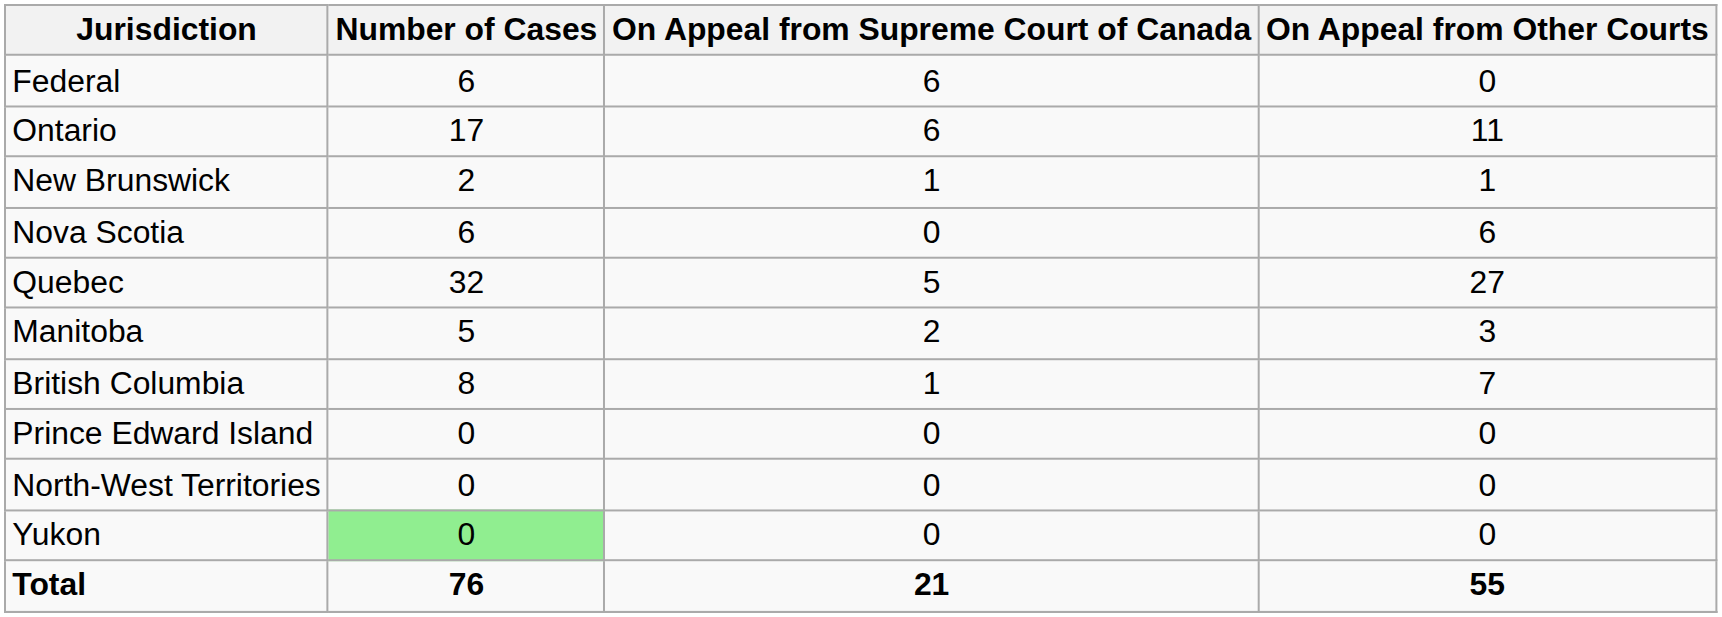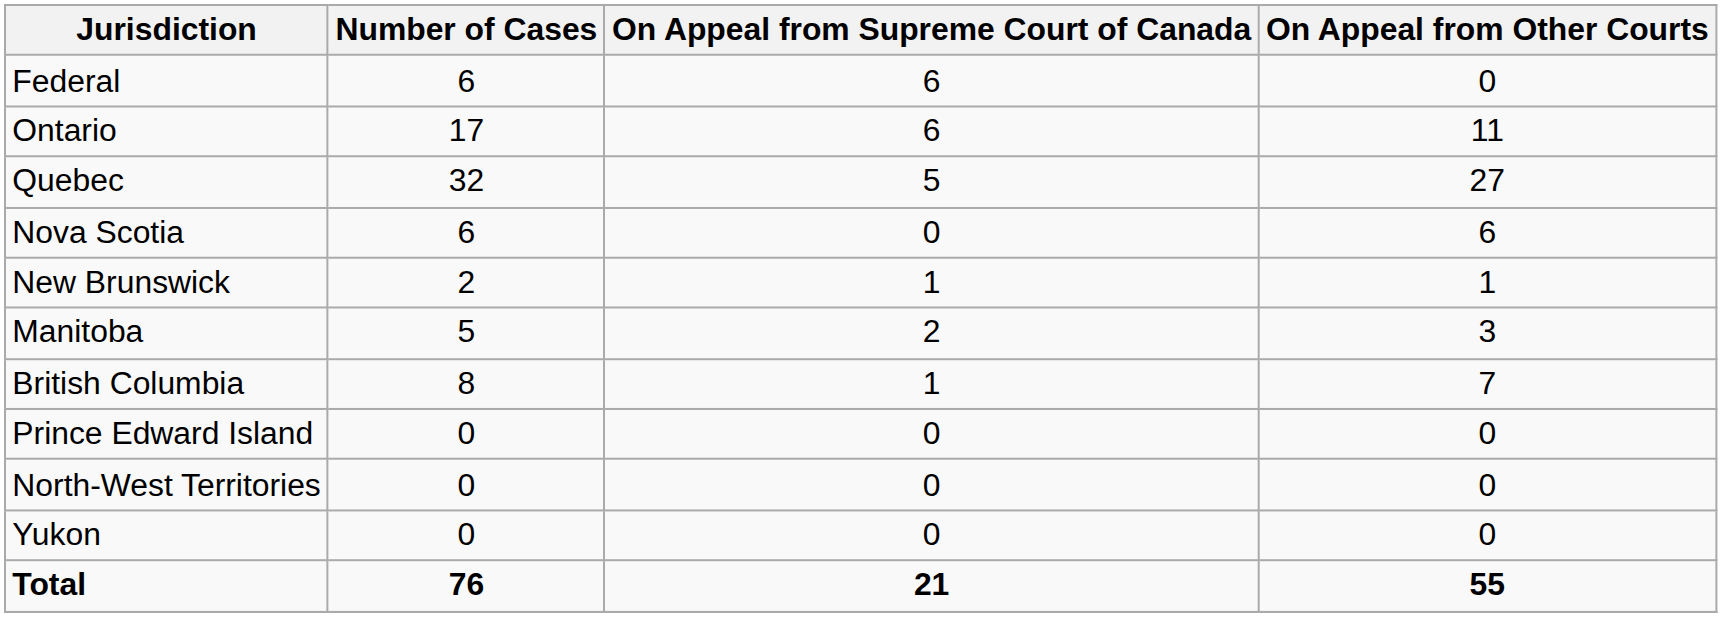rows swapped: Quebec <-> New Brunswick
Yukon | Number of Cases: lightgreen background -> no background
